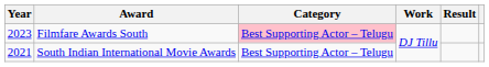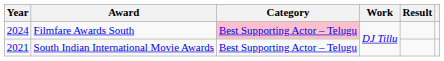Filmfare Awards South | Year: 2023 -> 2024
